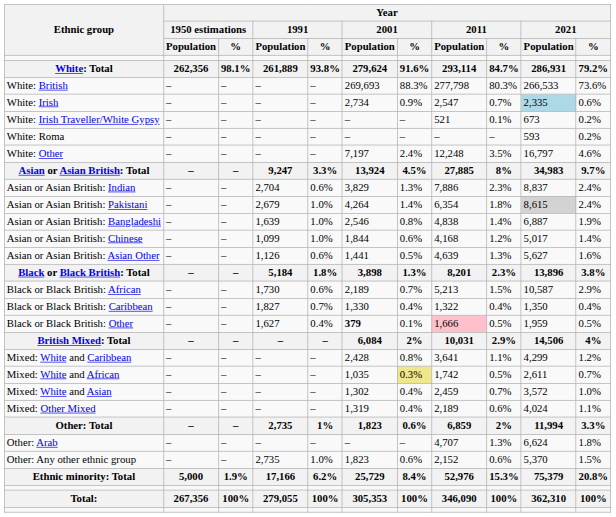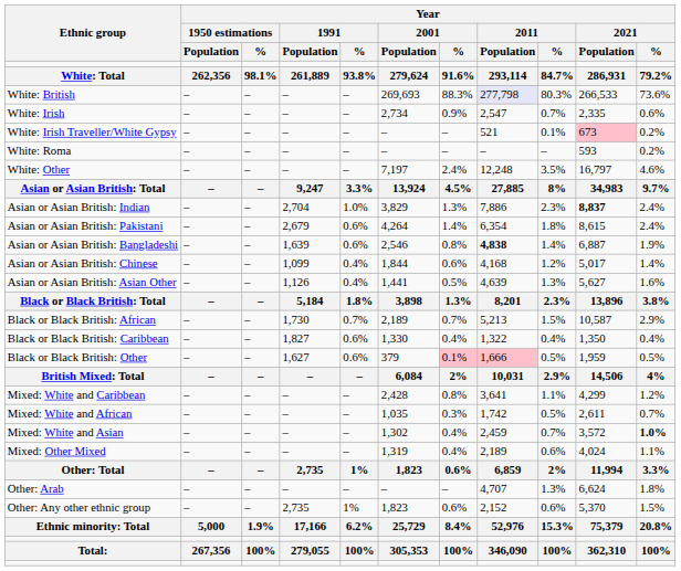White: British | Year / 2011 / Population: no background -> lavender background
White: Irish | Year / 2021 / Population: lightblue background -> no background
White: Irish Traveller/White Gypsy | Year / 2021 / Population: no background -> pink background
Asian or Asian British: Indian | Year / 1991 / %: 0.6% -> 1.0%
Asian or Asian British: Indian | Year / 2021 / Population: normal -> bold
Asian or Asian British: Pakistani | Year / 1991 / %: 1.0% -> 0.6%
Asian or Asian British: Pakistani | Year / 2021 / Population: lightgrey background -> no background
Asian or Asian British: Bangladeshi | Year / 1991 / %: 1.0% -> 0.6%
Asian or Asian British: Bangladeshi | Year / 2011 / Population: normal -> bold
Asian or Asian British: Chinese | Year / 1991 / %: 1.0% -> 0.4%
Asian or Asian British: Asian Other | Year / 1991 / %: 0.6% -> 0.4%
Black or Black British: African | Year / 1991 / %: 0.6% -> 0.7%
Black or Black British: Caribbean | Year / 1991 / %: 0.7% -> 0.6%
Black or Black British: Other | Year / 1991 / %: 0.4% -> 0.6%
Black or Black British: Other | Year / 2001 / Population: bold -> normal
Black or Black British: Other | Year / 2001 / %: no background -> pink background
Mixed: White and African | Year / 2001 / %: khaki background -> no background
Mixed: White and Asian | Year / 2021 / %: normal -> bold
Other: Any other ethnic group | Year / 1991 / %: 1.0% -> 1%
